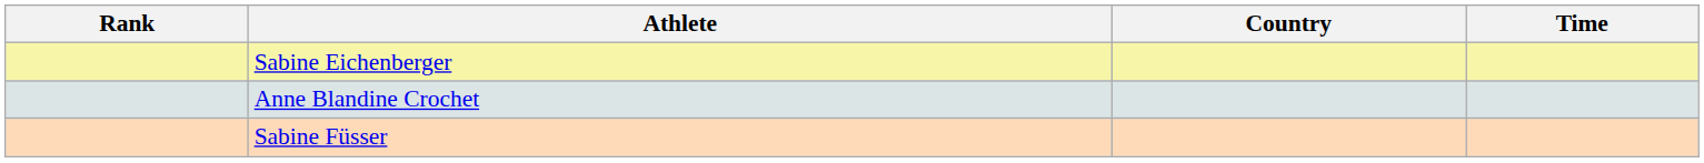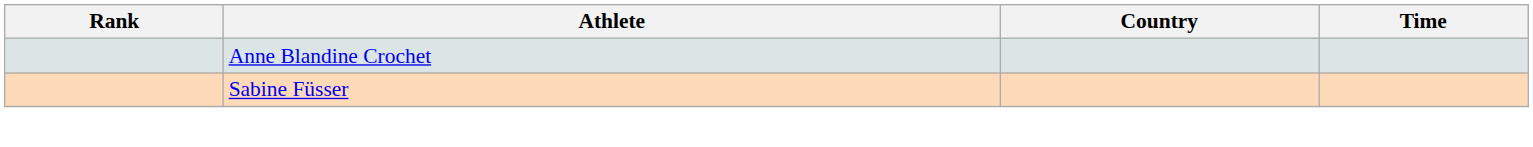- row: Sabine Eichenberger
